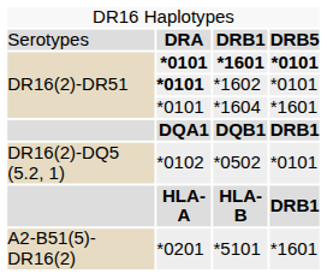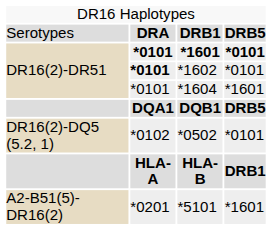DQB1 | column 4: DRB1 -> DRB5
